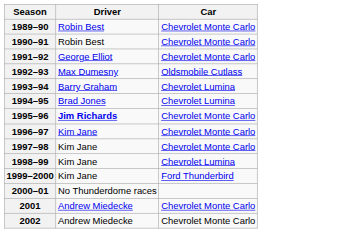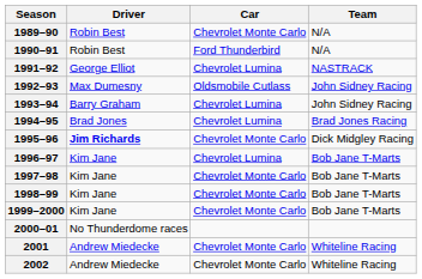+ column: Team | N/A | N/A | NASTRACK | John Sidney Racing | John Sidney Racing | Brad Jones Racing | Dick Midgley Racing | Bob Jane T-Marts | Bob Jane T-Marts | Bob Jane T-Marts | Bob Jane T-Marts | Whiteline Racing | Whiteline Racing
1990–91 | Car: Chevrolet Monte Carlo -> Ford Thunderbird
1991–92 | Car: Chevrolet Monte Carlo -> Chevrolet Lumina
1996–97 | Car: Chevrolet Monte Carlo -> Chevrolet Lumina
1998–99 | Car: Chevrolet Lumina -> Chevrolet Monte Carlo
1999–2000 | Car: Ford Thunderbird -> Chevrolet Monte Carlo
